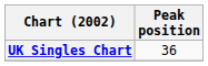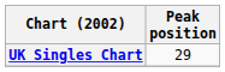UK Singles Chart | Peak position: 36 -> 29
